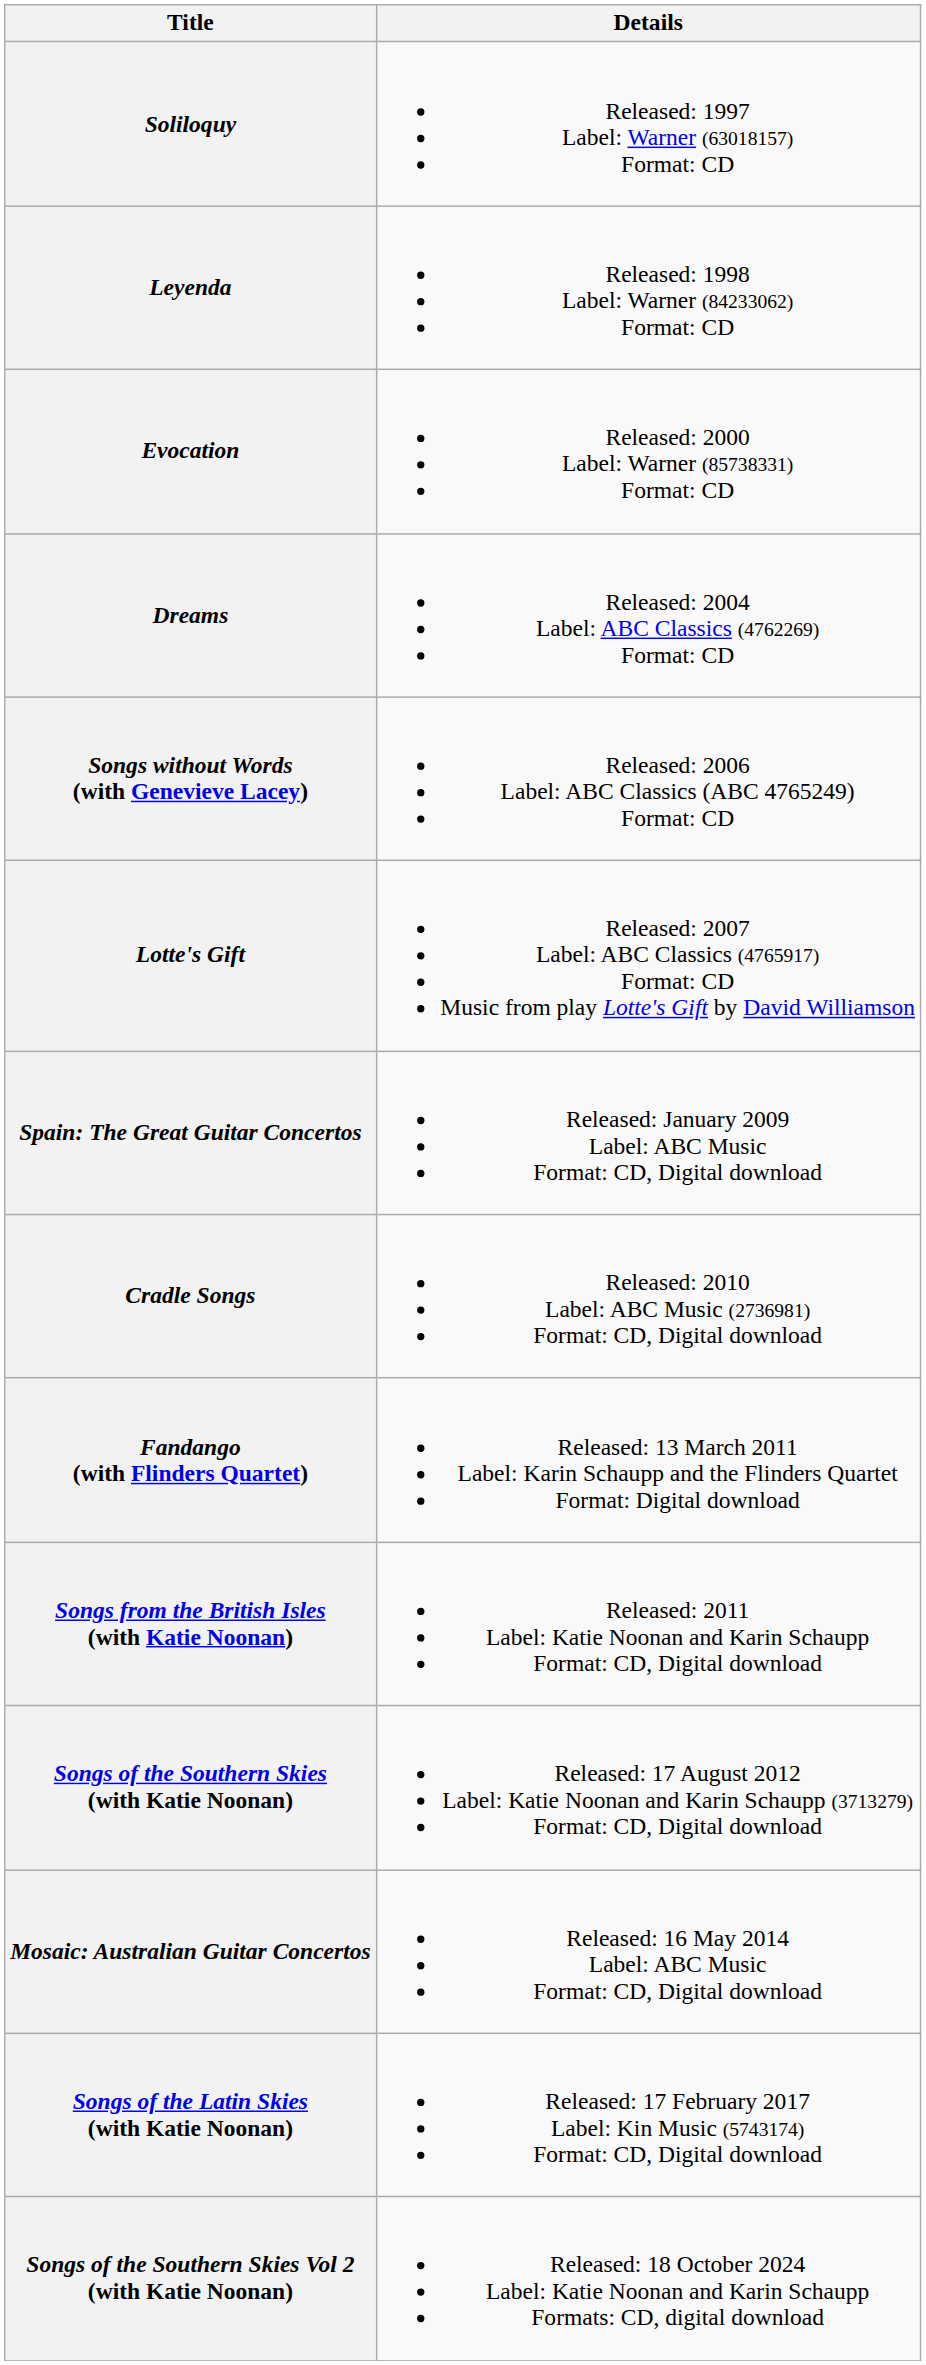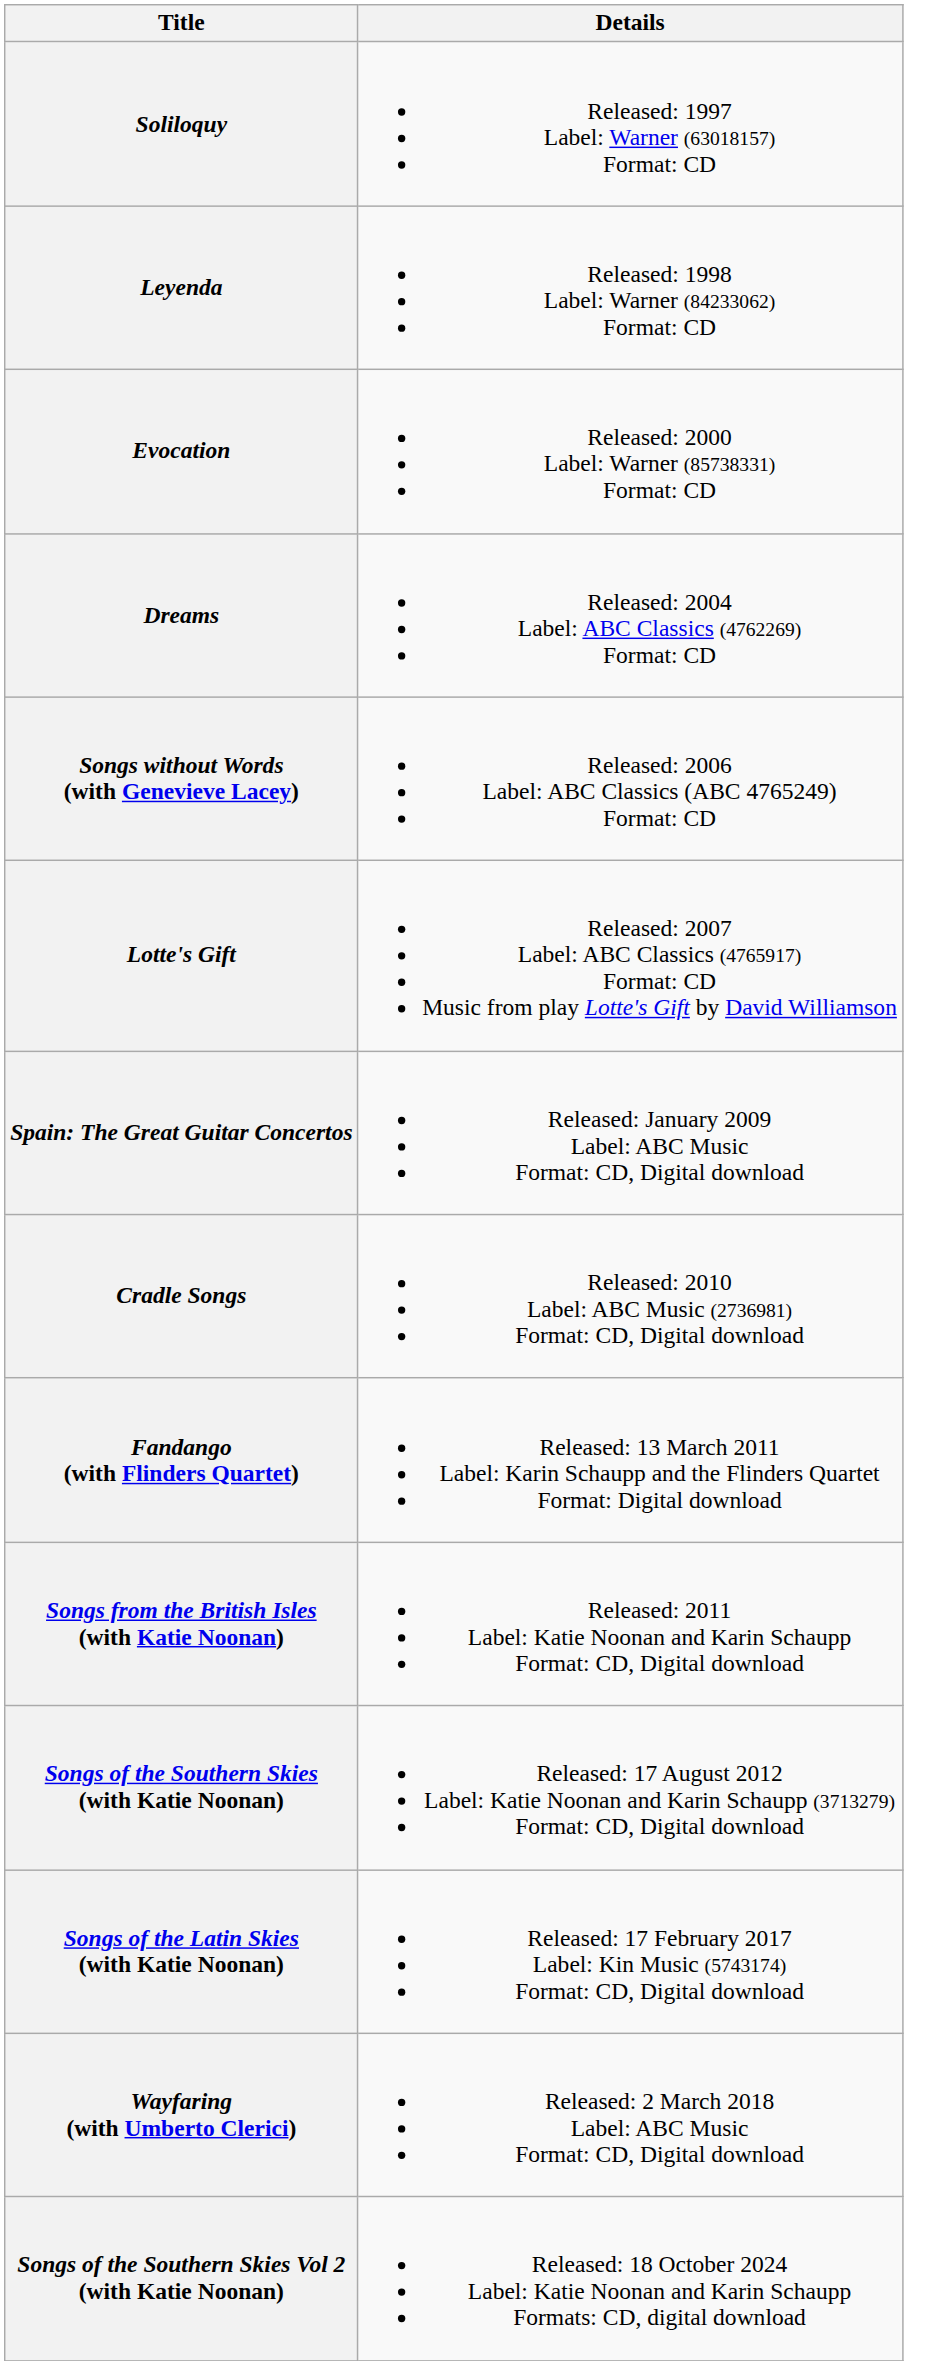- row: Mosaic: Australian Guitar Concertos | Released: 16 May 2014 Label: ABC Music Format: CD, Digital download
+ row: Wayfaring (with Umberto Clerici) | Released: 2 March 2018 Label: ABC Music Format: CD, Digital download
